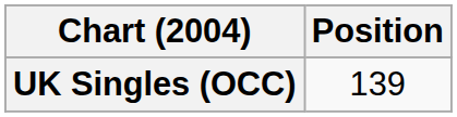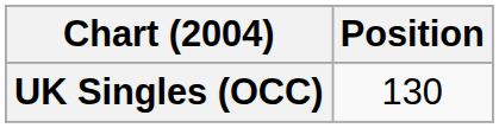UK Singles (OCC) | Position: 139 -> 130
